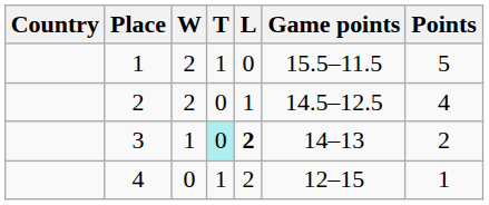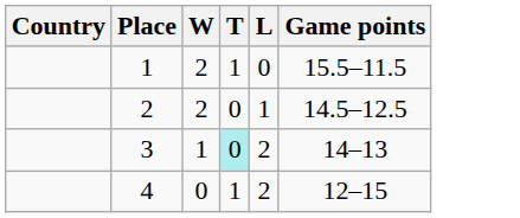- column: Points | 5 | 4 | 2 | 1
3 | L: bold -> normal
